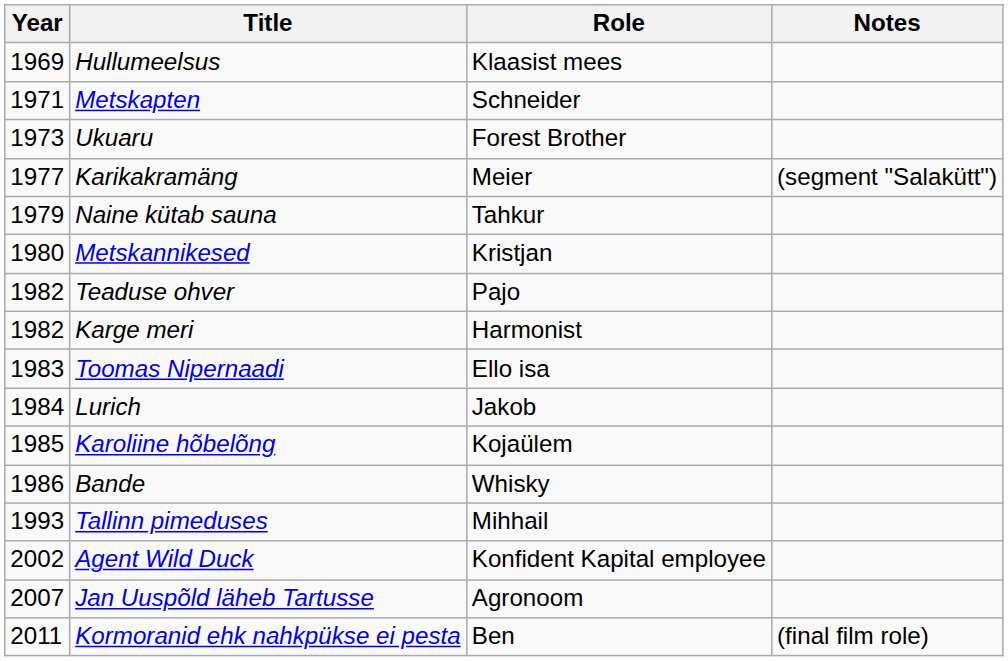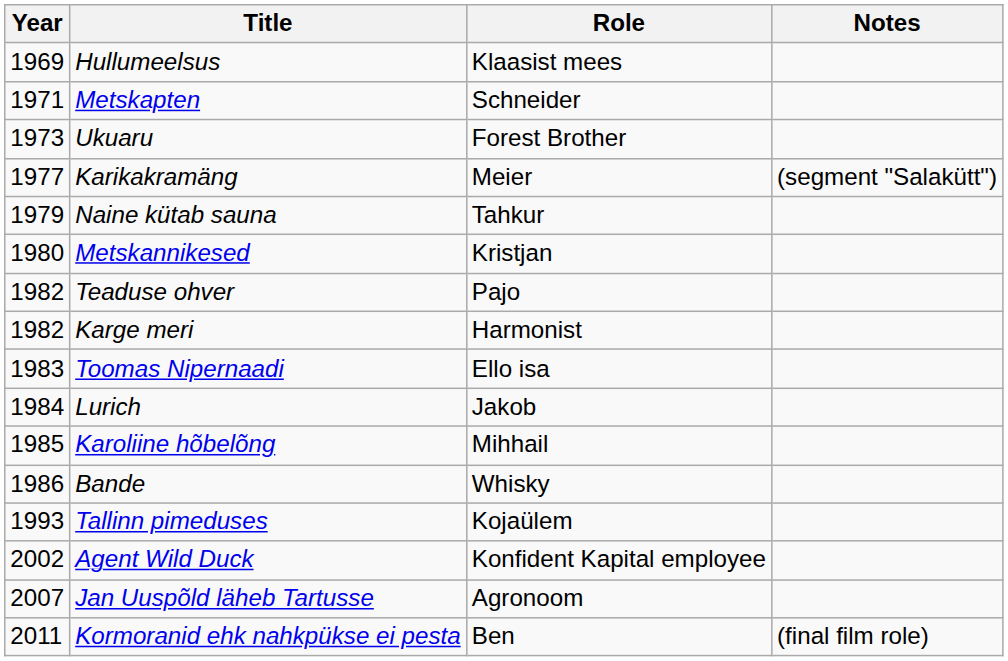Karoliine hõbelõng | Role: Kojaülem -> Mihhail
Tallinn pimeduses | Role: Mihhail -> Kojaülem
